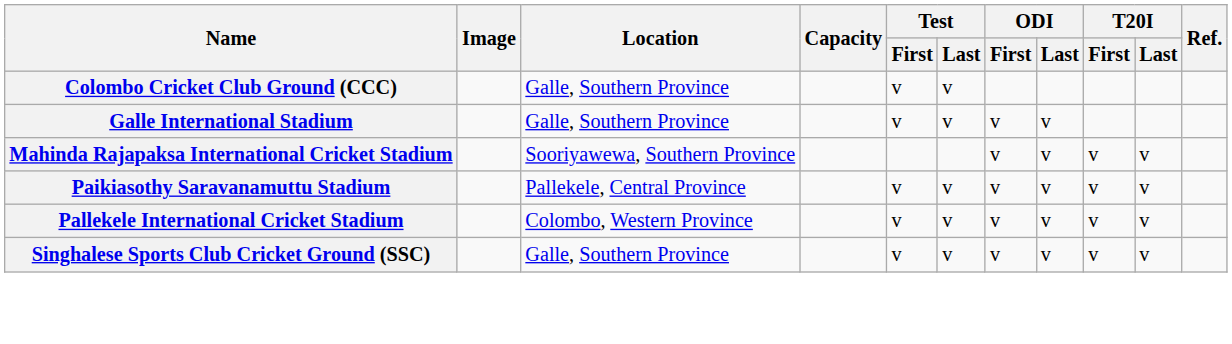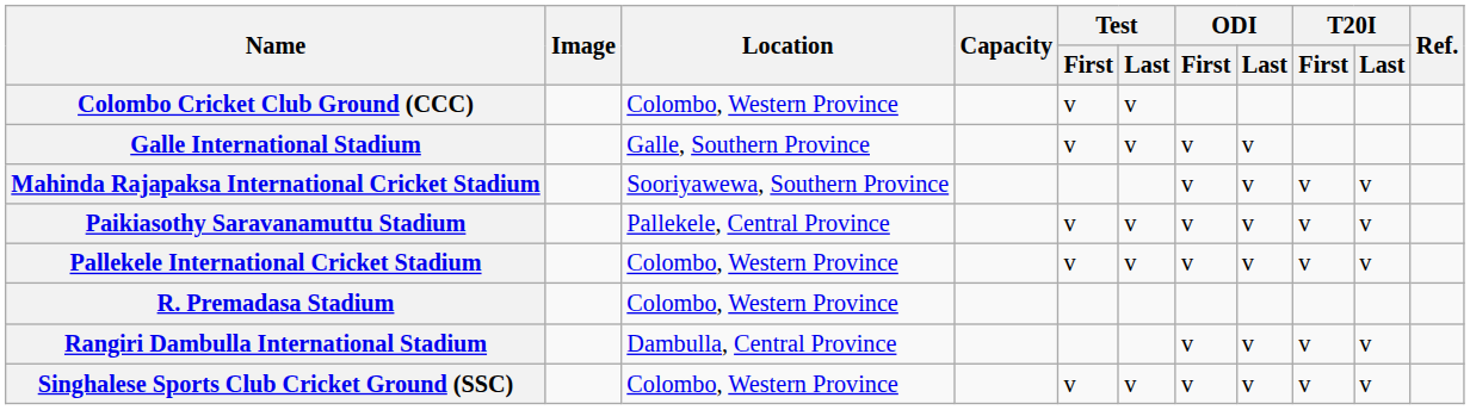Colombo Cricket Club Ground (CCC) | Location: Galle, Southern Province -> Colombo, Western Province
+ row: R. Premadasa Stadium | Colombo, Western Province
+ row: Rangiri Dambulla International Stadium | Dambulla, Central Province | v | v | v | v
Singhalese Sports Club Cricket Ground (SSC) | Location: Galle, Southern Province -> Colombo, Western Province
